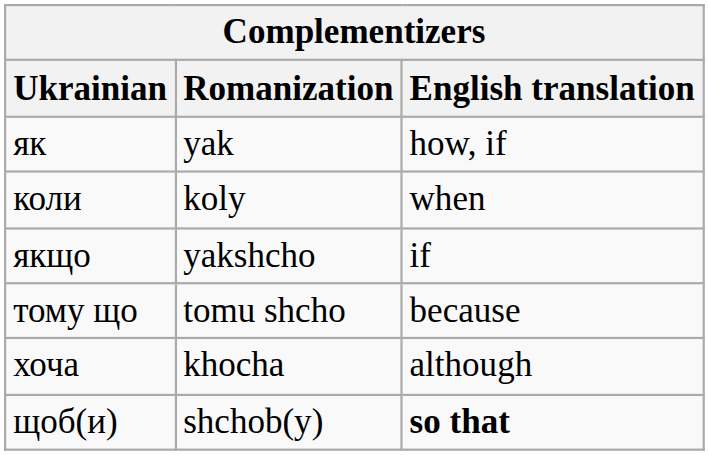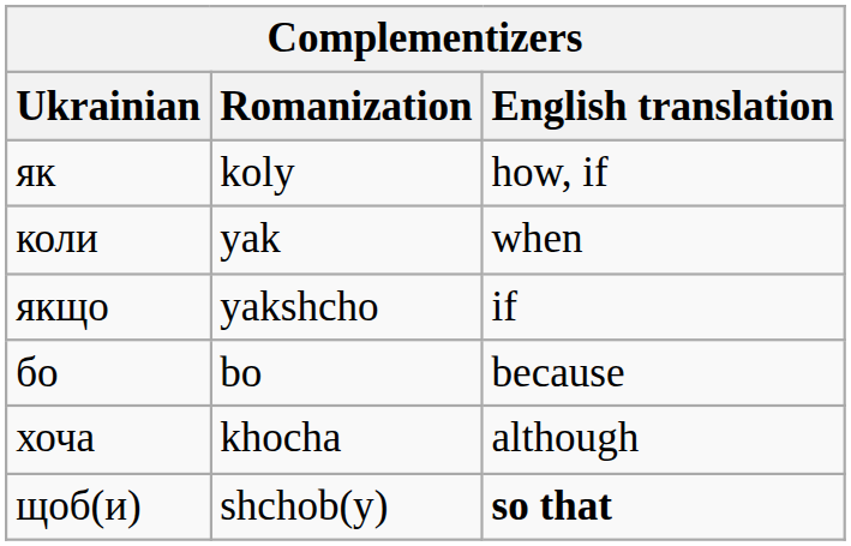як | Romanization: yak -> koly
коли | Romanization: koly -> yak
- row: тому що | tomu shcho | because
+ row: бо | bo | because
